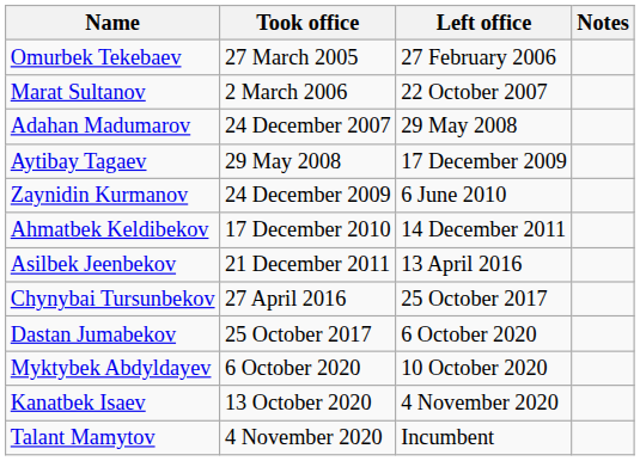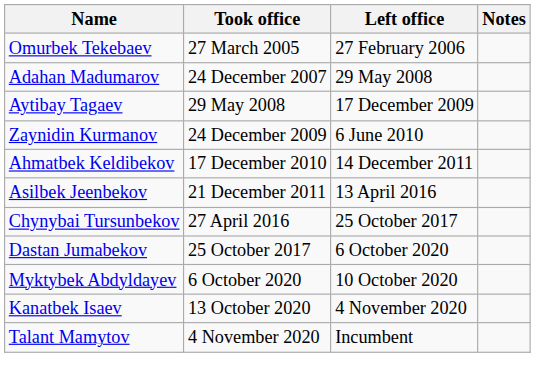- row: Marat Sultanov | 2 March 2006 | 22 October 2007
